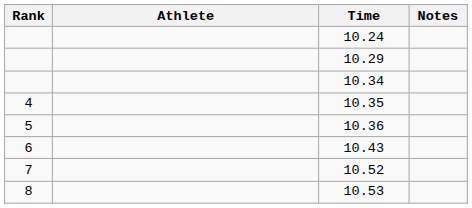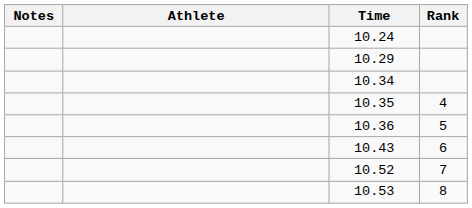columns swapped: Rank <-> Notes
